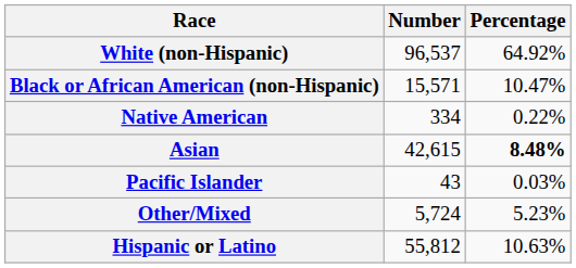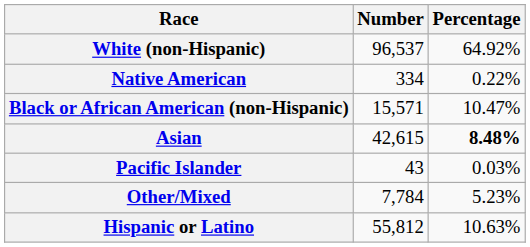rows swapped: Black or African American (non-Hispanic) <-> Native American
Other/Mixed | Number: 5,724 -> 7,784
